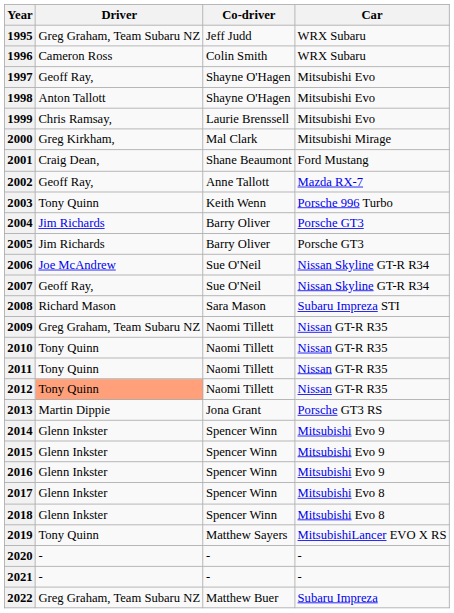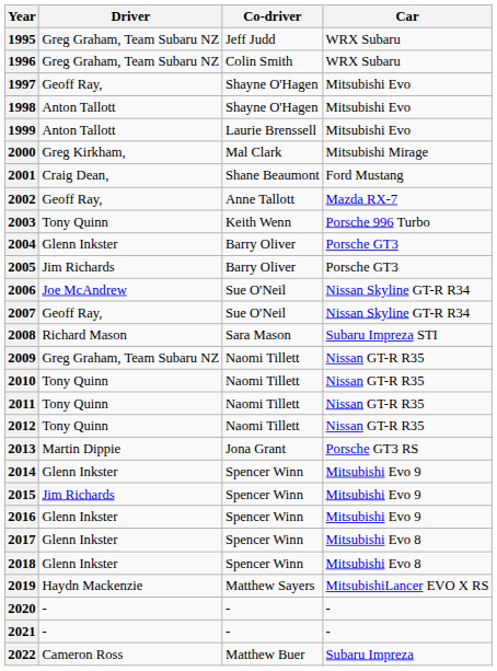1996 | Driver: Cameron Ross -> Greg Graham, Team Subaru NZ
1999 | Driver: Chris Ramsay, -> Anton Tallott
2004 | Driver: Jim Richards -> Glenn Inkster
2012 | Driver: lightsalmon background -> no background
2015 | Driver: Glenn Inkster -> Jim Richards
2019 | Driver: Tony Quinn -> Haydn Mackenzie
2022 | Driver: Greg Graham, Team Subaru NZ -> Cameron Ross
